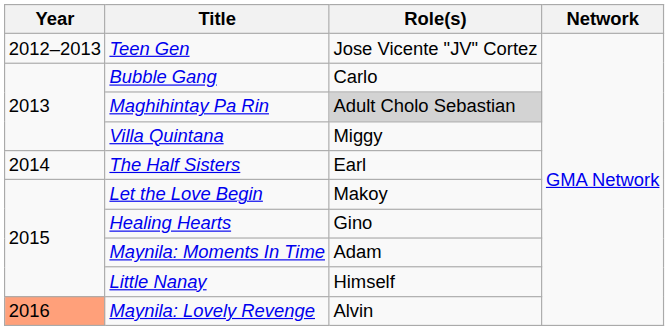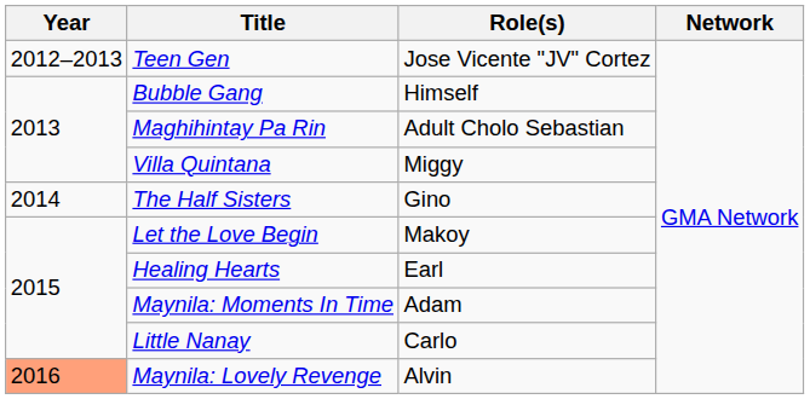Bubble Gang | Role(s): Carlo -> Himself
Maghihintay Pa Rin | Role(s): lightgrey background -> no background
The Half Sisters | Role(s): Earl -> Gino
Healing Hearts | Role(s): Gino -> Earl
Little Nanay | Role(s): Himself -> Carlo
